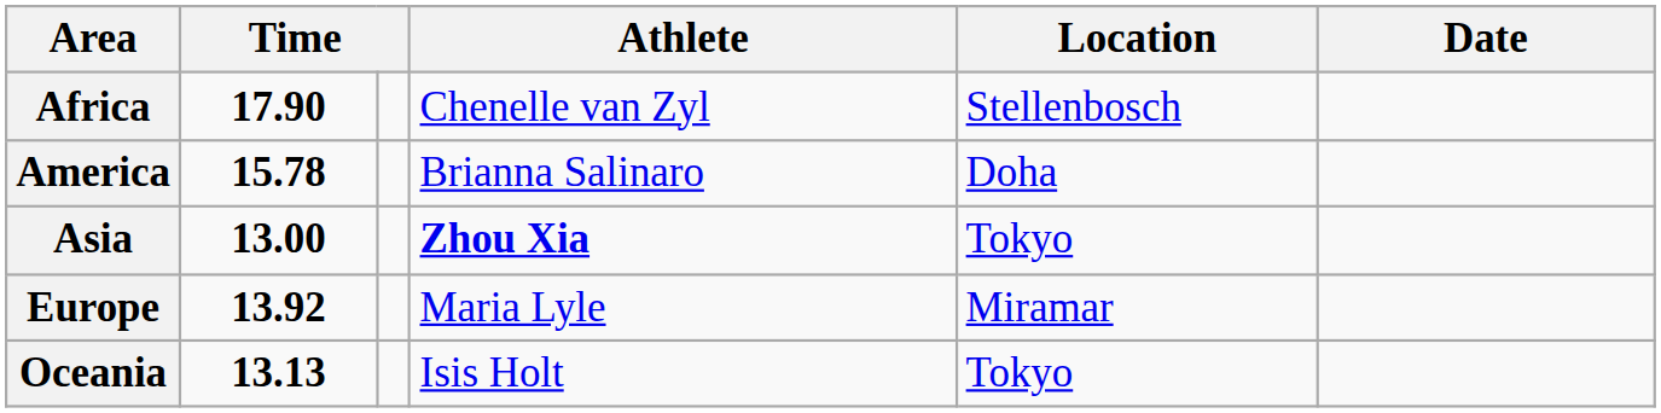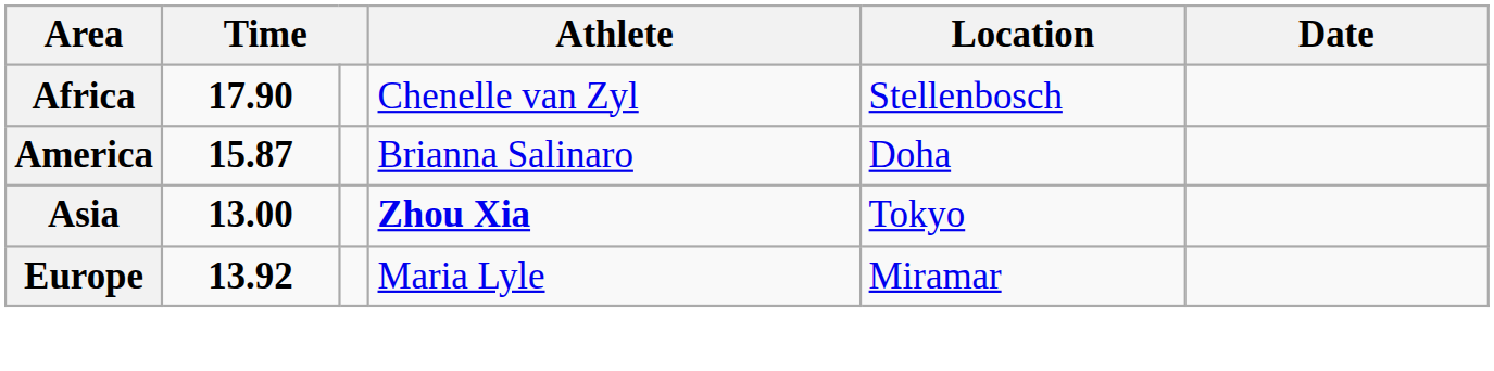America | column 2: 15.78 -> 15.87
- row: Oceania | 13.13 | Isis Holt | Tokyo
